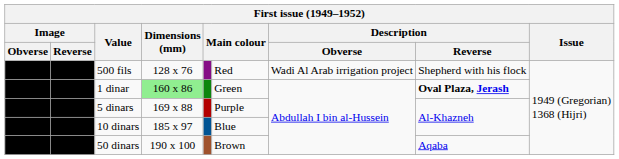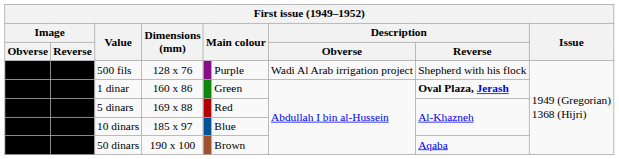500 fils | column 6: Red -> Purple
1 dinar | Dimensions (mm): lightgreen background -> no background
5 dinars | column 6: Purple -> Red
